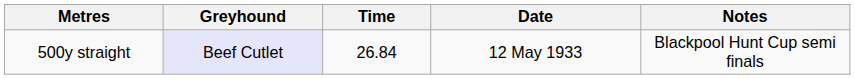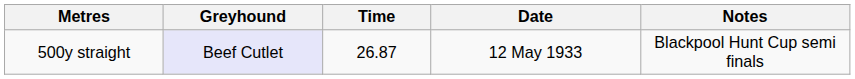500y straight | Time: 26.84 -> 26.87
